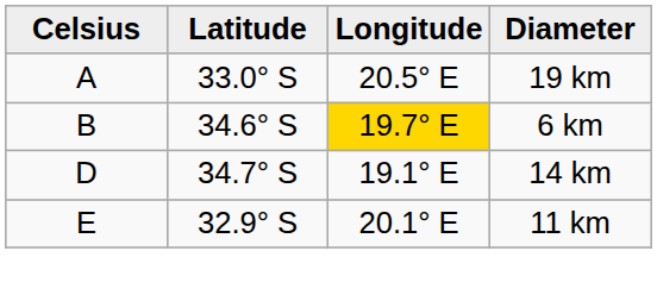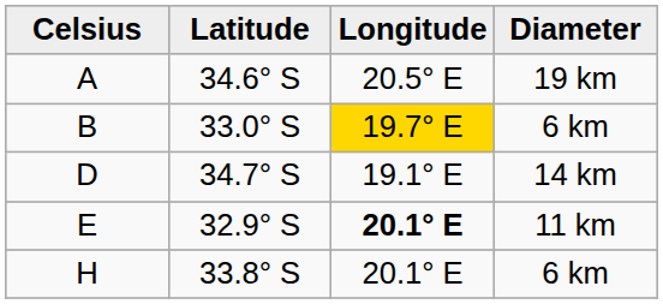A | Latitude: 33.0° S -> 34.6° S
B | Latitude: 34.6° S -> 33.0° S
E | Longitude: normal -> bold
+ row: H | 33.8° S | 20.1° E | 6 km
